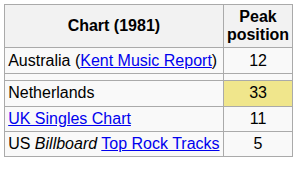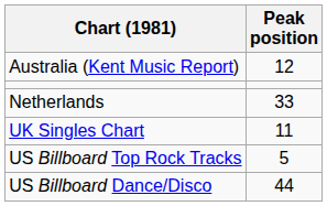Netherlands | Peak position: khaki background -> no background
+ row: US Billboard Dance/Disco | 44
